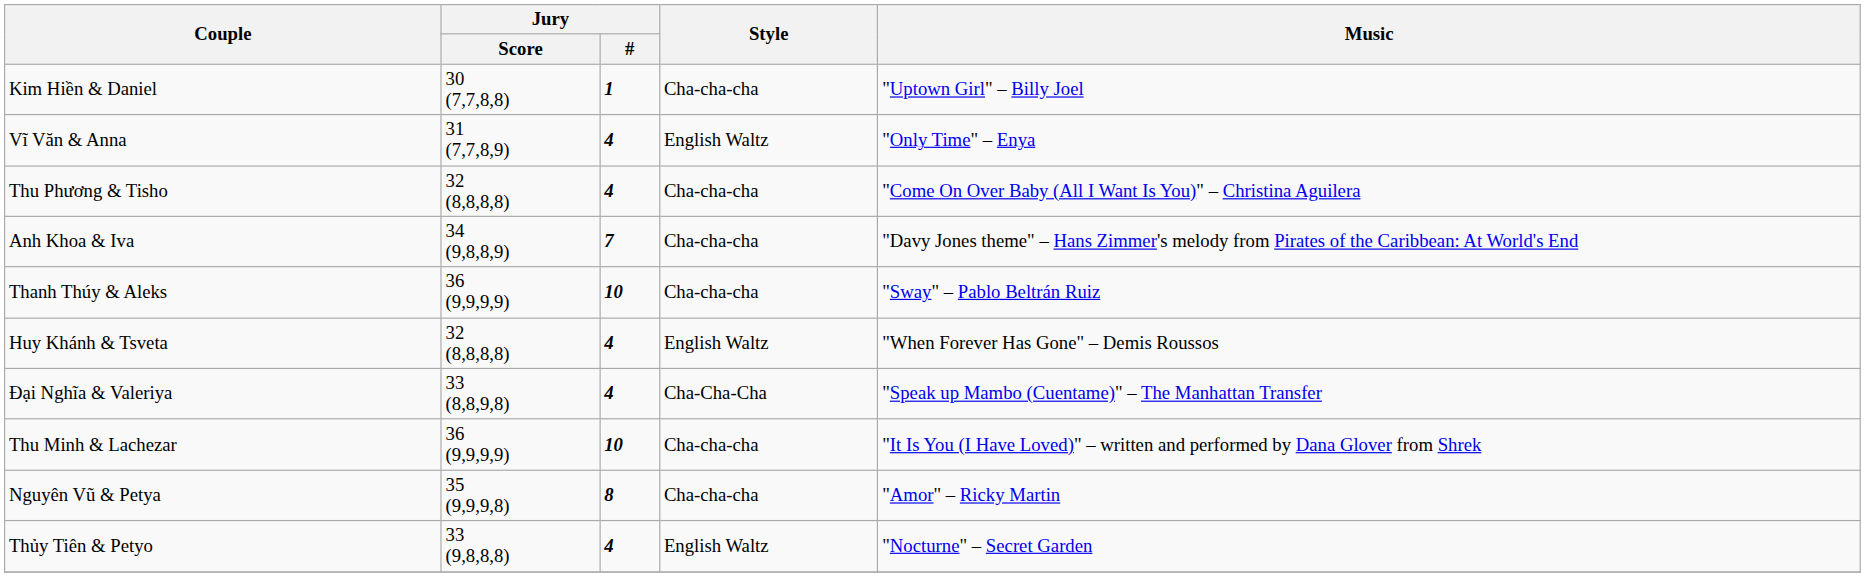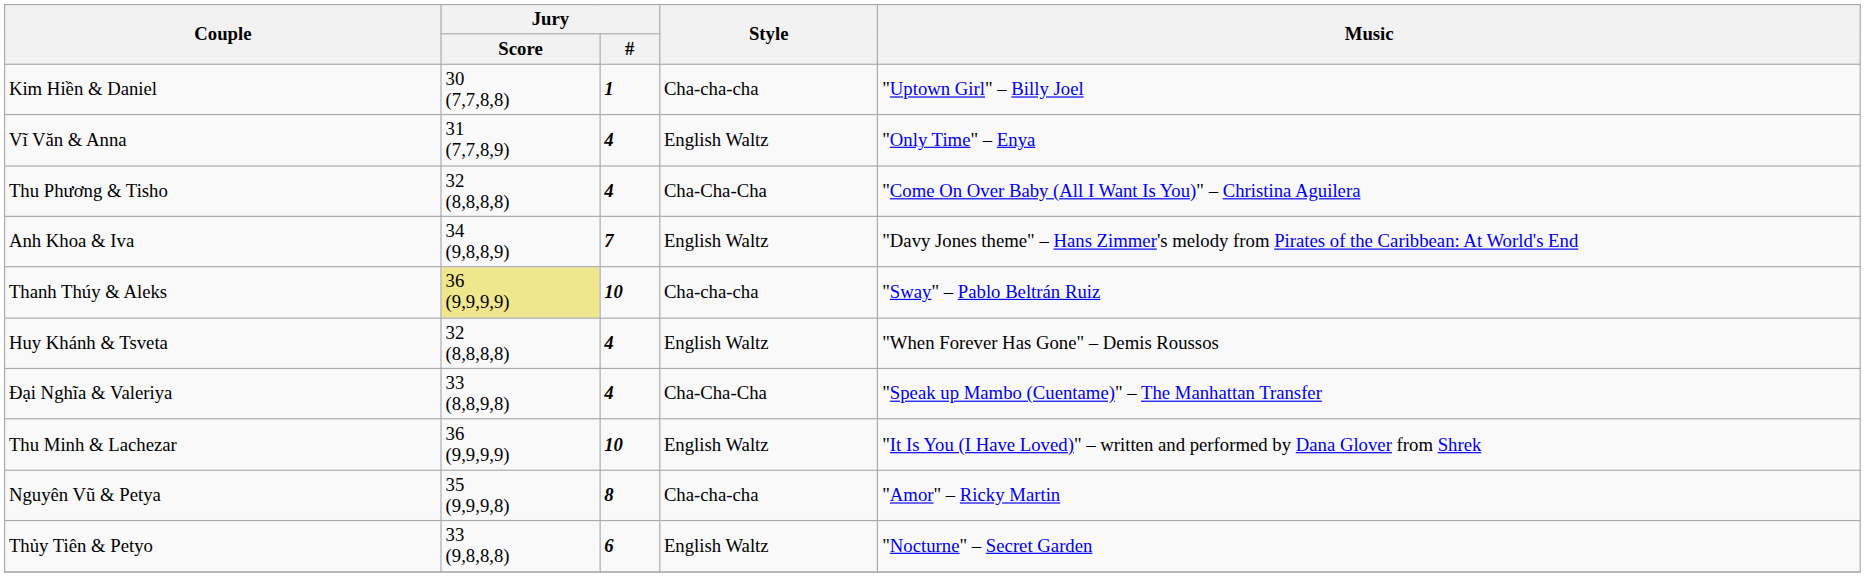Thu Phương & Tisho | Style: Cha-cha-cha -> Cha-Cha-Cha
Anh Khoa & Iva | Style: Cha-cha-cha -> English Waltz
Thanh Thúy & Aleks | Jury / Score: no background -> khaki background
Thu Minh & Lachezar | Style: Cha-cha-cha -> English Waltz
Thủy Tiên & Petyo | Jury / #: 4 -> 6
